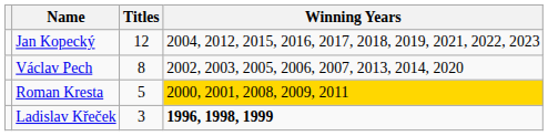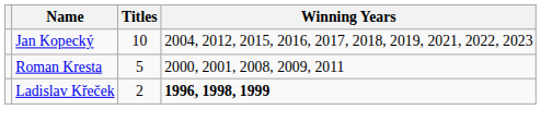Jan Kopecký | Titles: 12 -> 10
- row: Václav Pech | 8 | 2002, 2003, 2005, 2006, 2007, 2013, 2014, 2020
Roman Kresta | Winning Years: gold background -> no background
Ladislav Křeček | Titles: 3 -> 2
